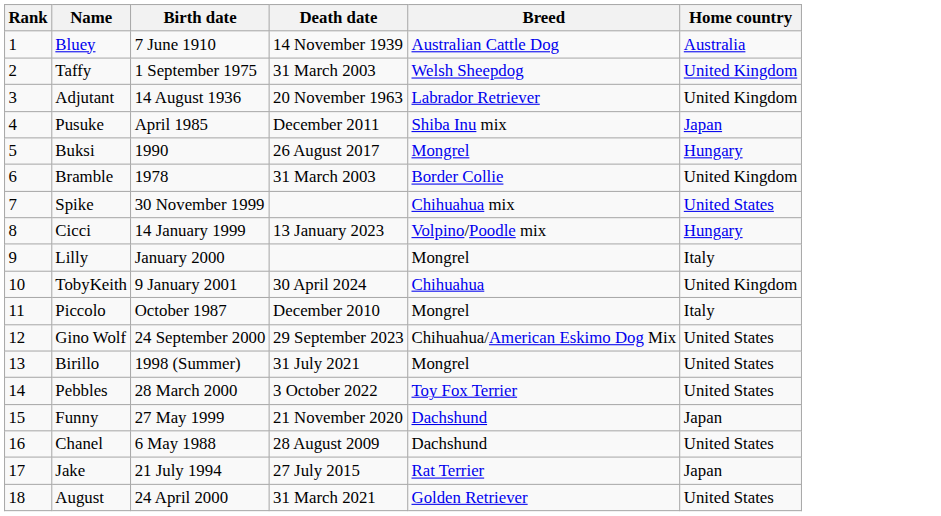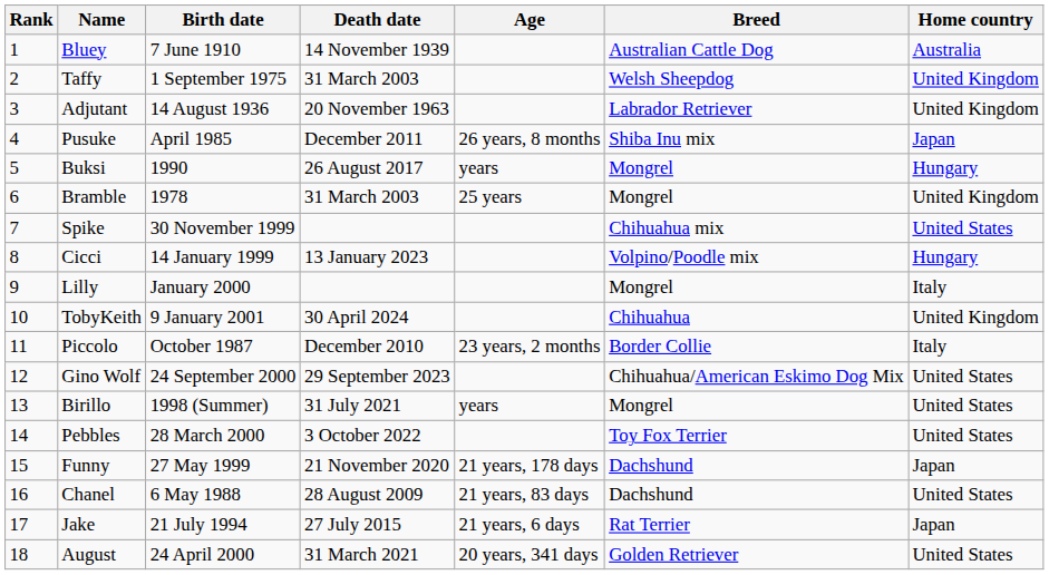+ column: Age | 26 years, 8 months | years | 25 years | 23 years, 2 months | years | 21 years, 178 days | 21 years, 83 days | 21 years, 6 days | 20 years, 341 days
Bramble | Breed: Border Collie -> Mongrel
Piccolo | Breed: Mongrel -> Border Collie
